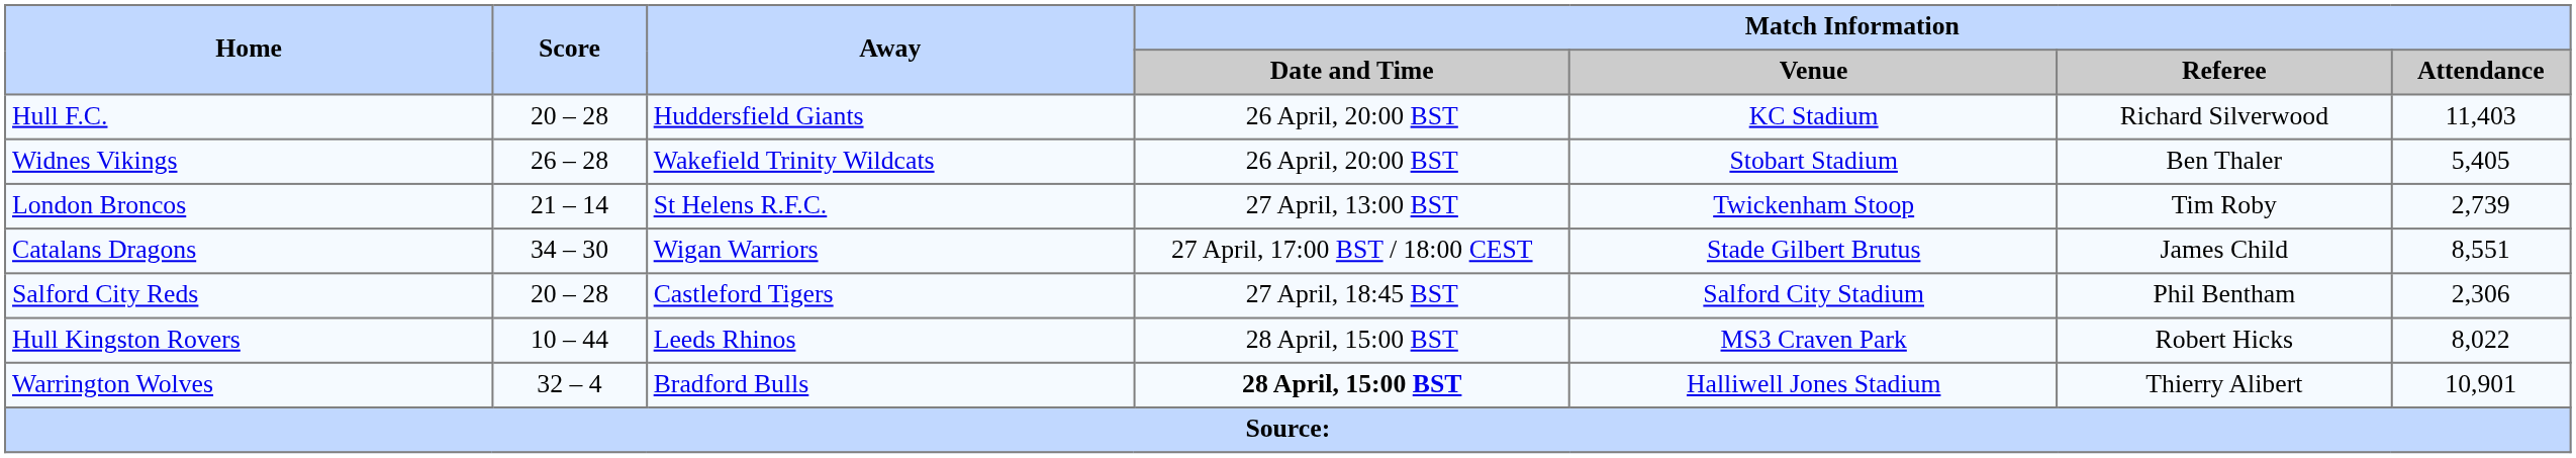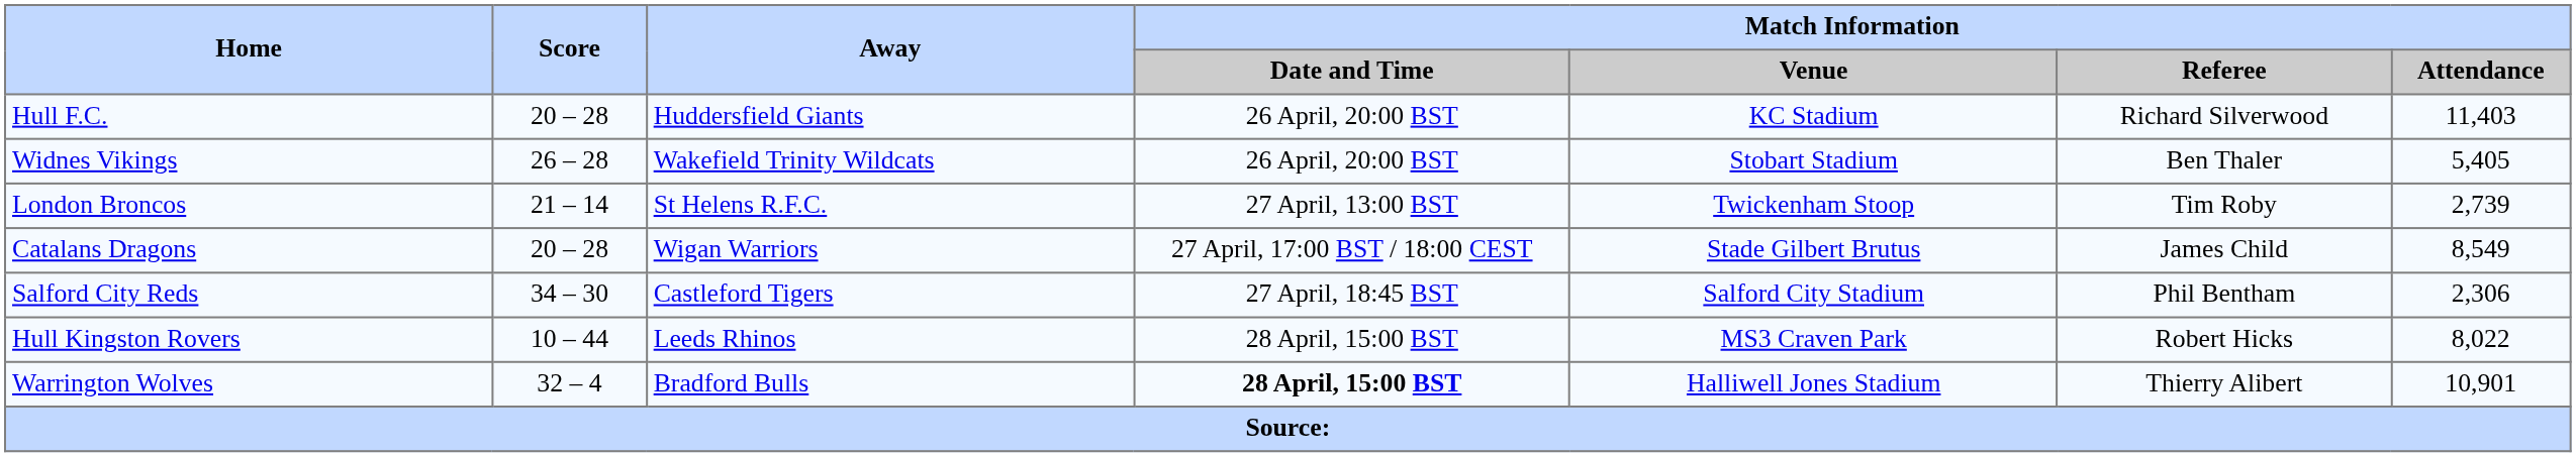Catalans Dragons | Score: 34 – 30 -> 20 – 28
Catalans Dragons | Match Information / Attendance: 8,551 -> 8,549
Salford City Reds | Score: 20 – 28 -> 34 – 30
